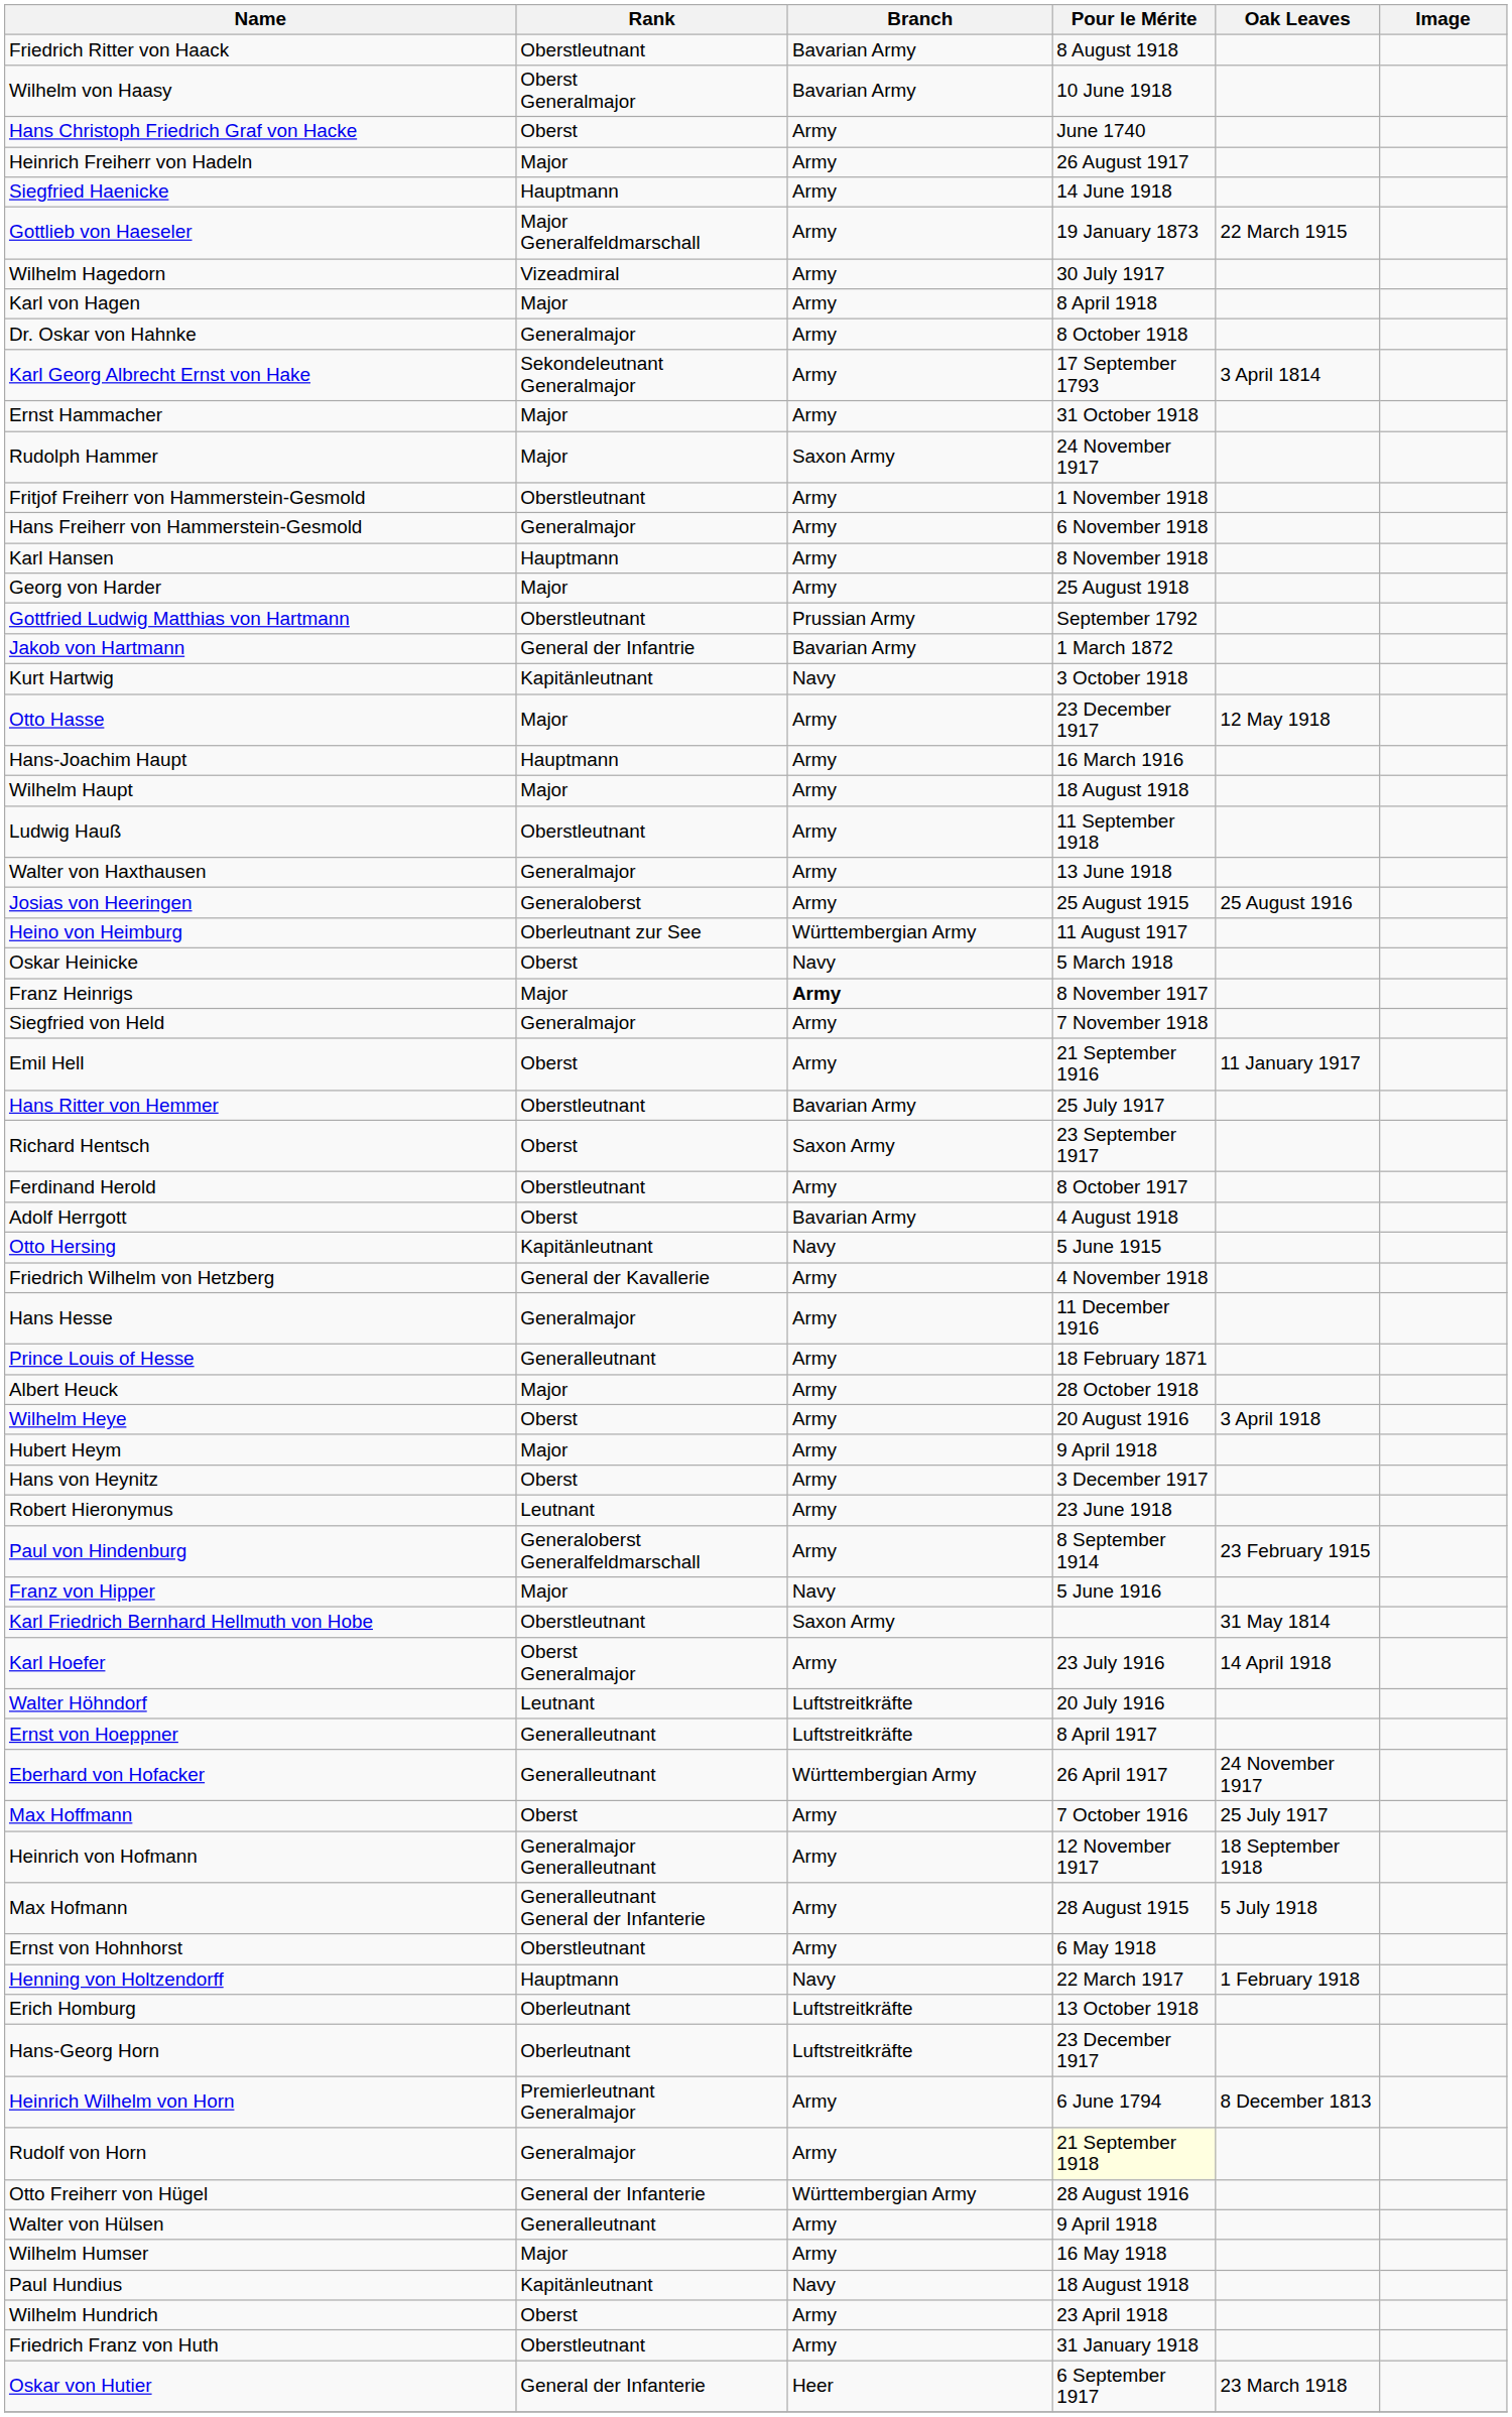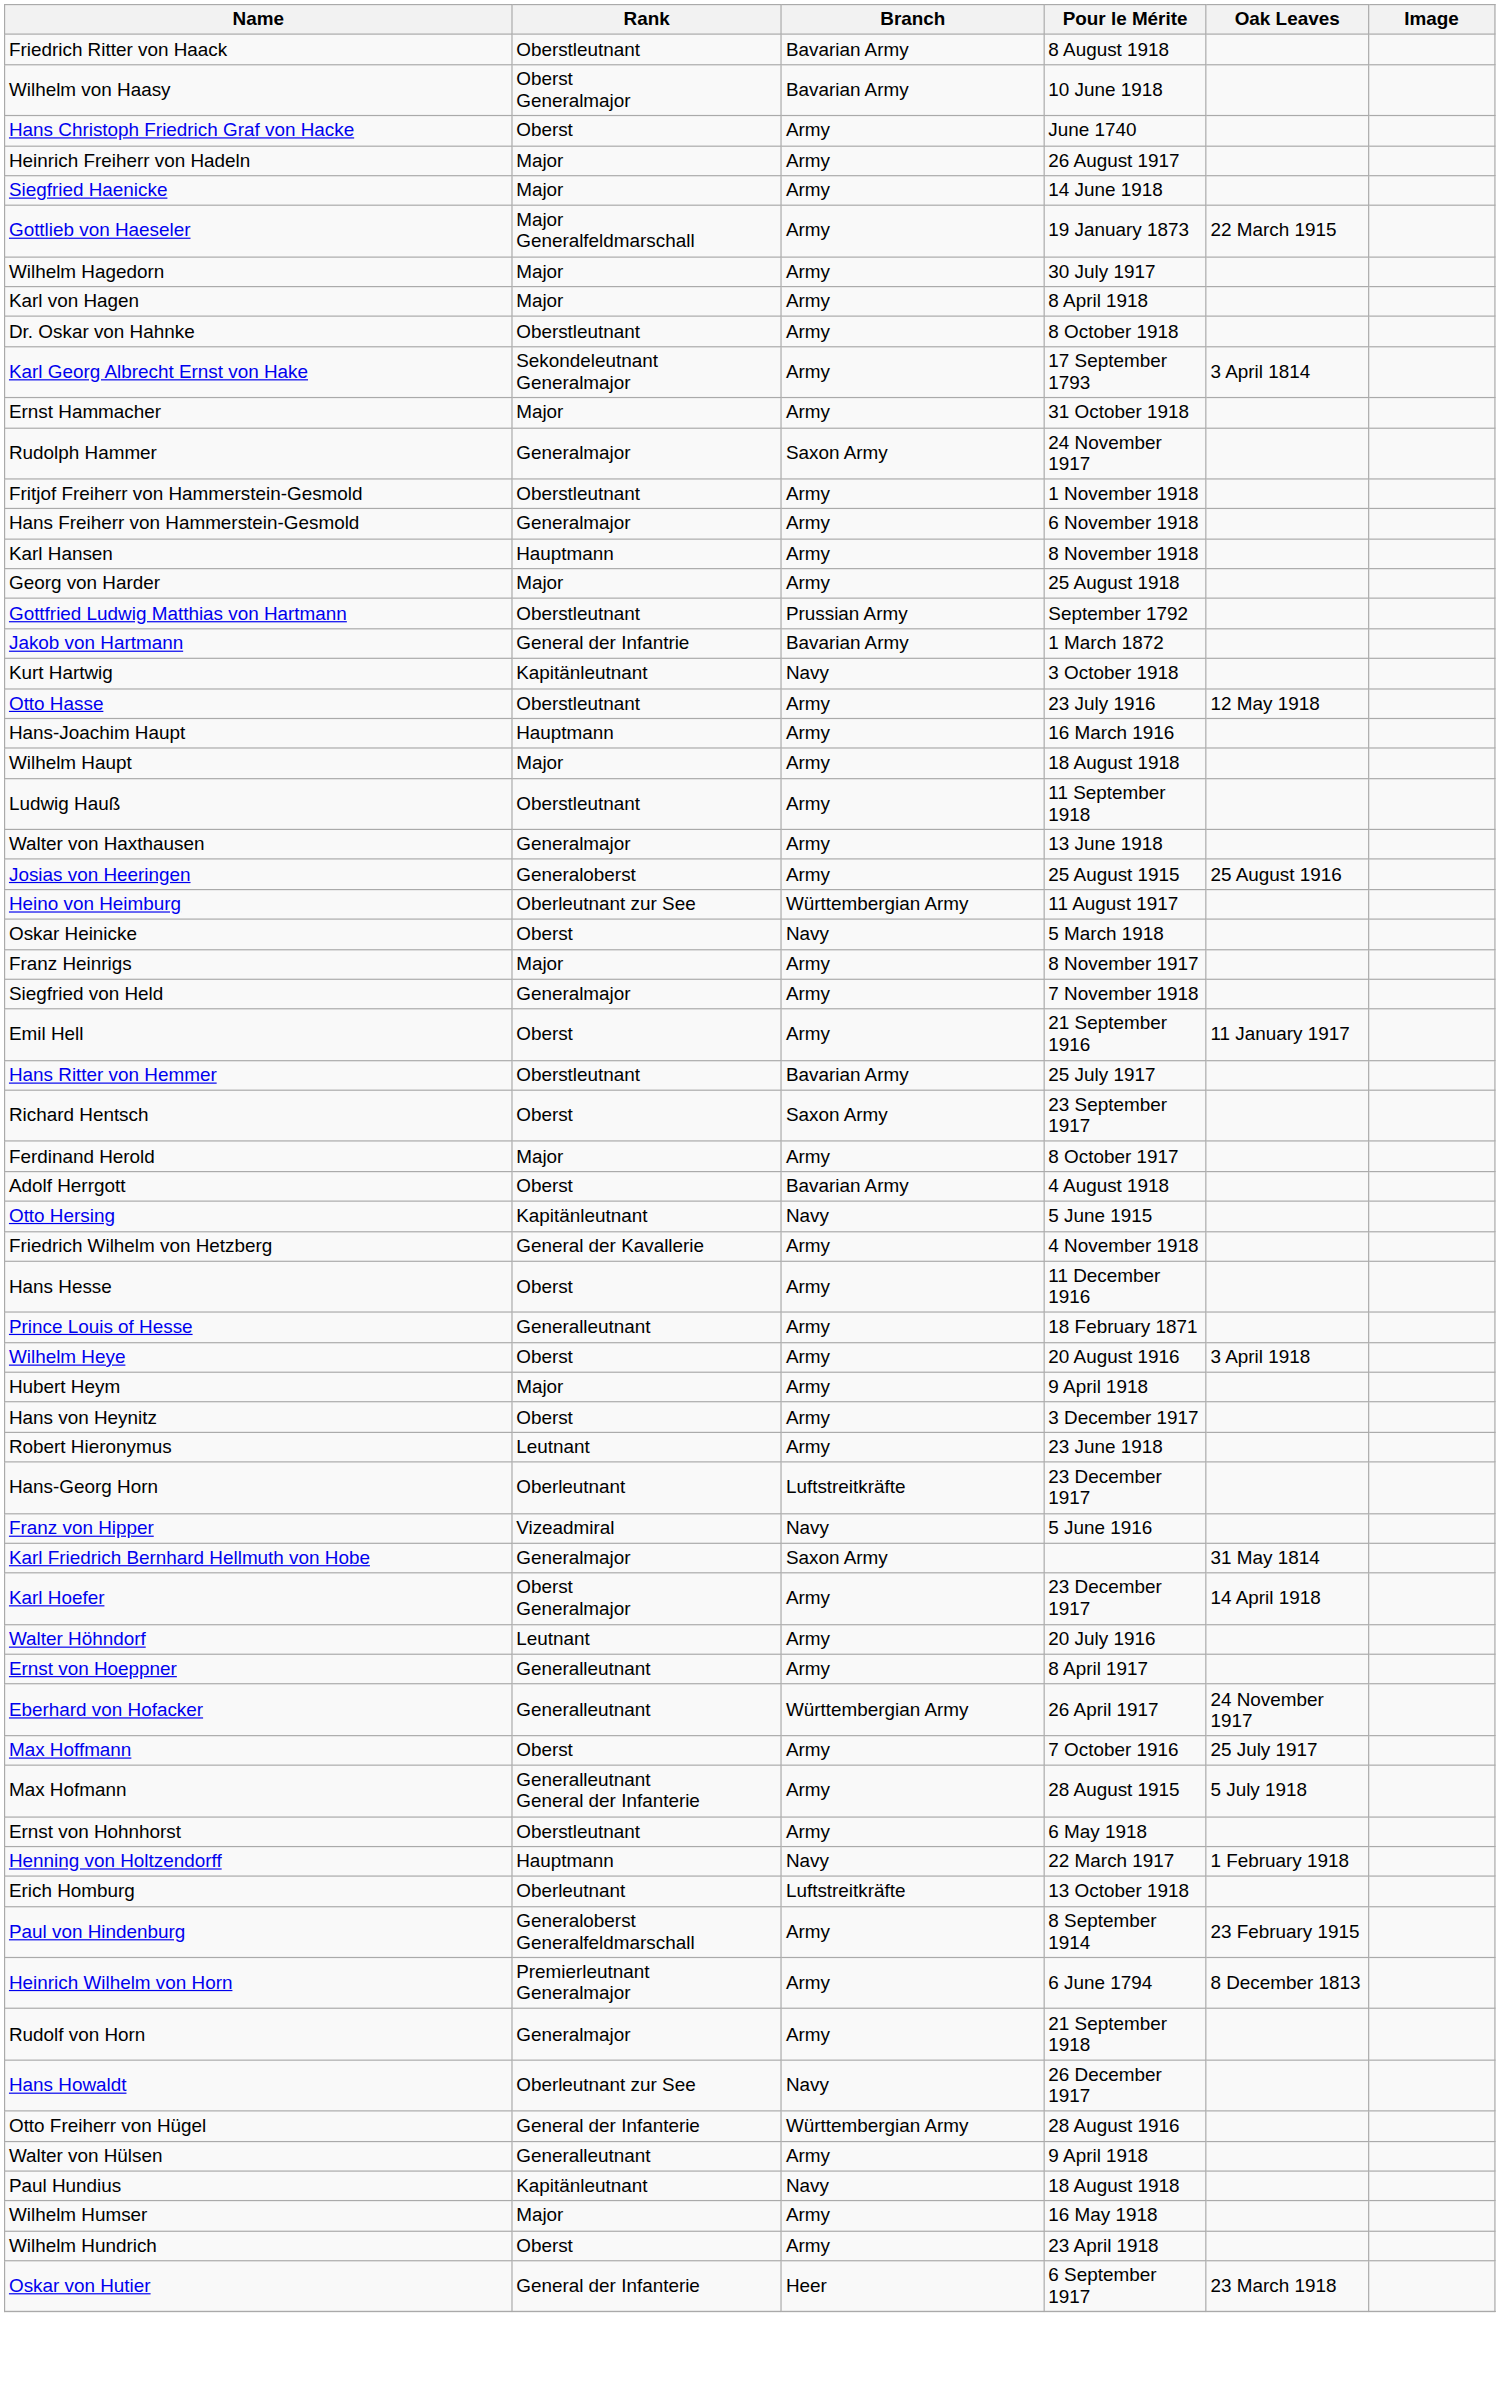Siegfried Haenicke | Rank: Hauptmann -> Major
Wilhelm Hagedorn | Rank: Vizeadmiral -> Major
Dr. Oskar von Hahnke | Rank: Generalmajor -> Oberstleutnant
Rudolph Hammer | Rank: Major -> Generalmajor
Otto Hasse | Rank: Major -> Oberstleutnant
Otto Hasse | Pour le Mérite: 23 December 1917 -> 23 July 1916
Franz Heinrigs | Branch: bold -> normal
Ferdinand Herold | Rank: Oberstleutnant -> Major
Hans Hesse | Rank: Generalmajor -> Oberst
- row: Albert Heuck | Major | Army | 28 October 1918
rows swapped: Paul von Hindenburg <-> Hans-Georg Horn
Franz von Hipper | Rank: Major -> Vizeadmiral
Karl Friedrich Bernhard Hellmuth von Hobe | Rank: Oberstleutnant -> Generalmajor
Karl Hoefer | Pour le Mérite: 23 July 1916 -> 23 December 1917
Walter Höhndorf | Branch: Luftstreitkräfte -> Army
Ernst von Hoeppner | Branch: Luftstreitkräfte -> Army
- row: Heinrich von Hofmann | Generalmajor Generalleutnant | Army | 12 November 1917 | 18 September 1918
Rudolf von Horn | Pour le Mérite: lightyellow background -> no background
+ row: Hans Howaldt | Oberleutnant zur See | Navy | 26 December 1917
rows swapped: Wilhelm Humser <-> Paul Hundius
- row: Friedrich Franz von Huth | Oberstleutnant | Army | 31 January 1918
